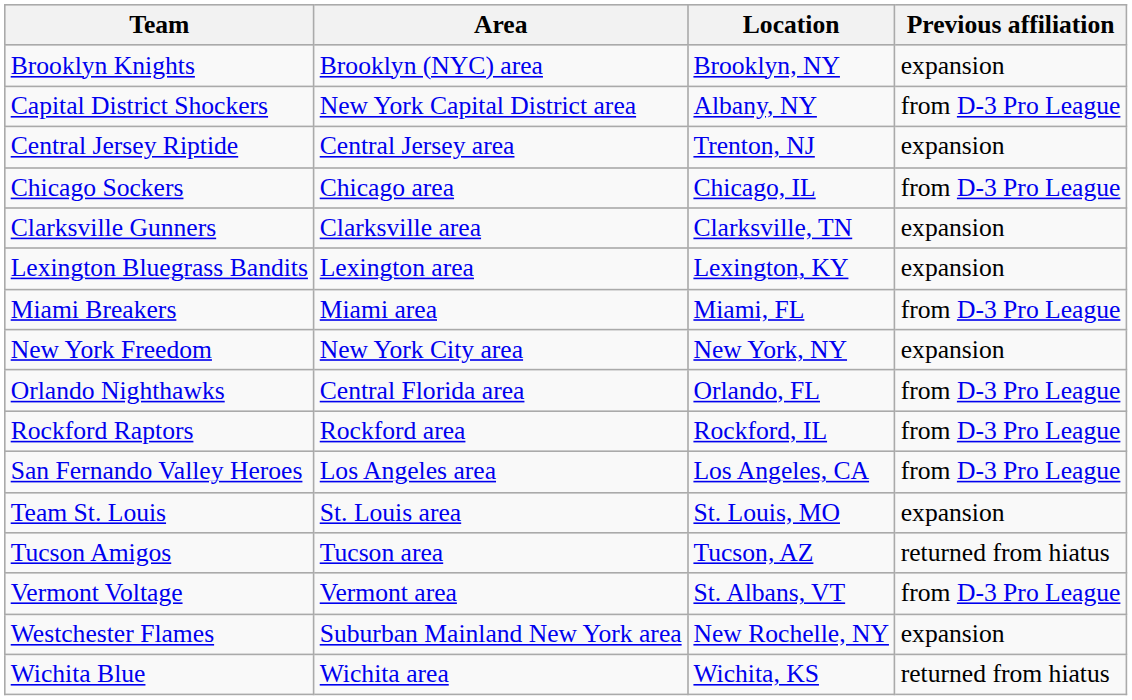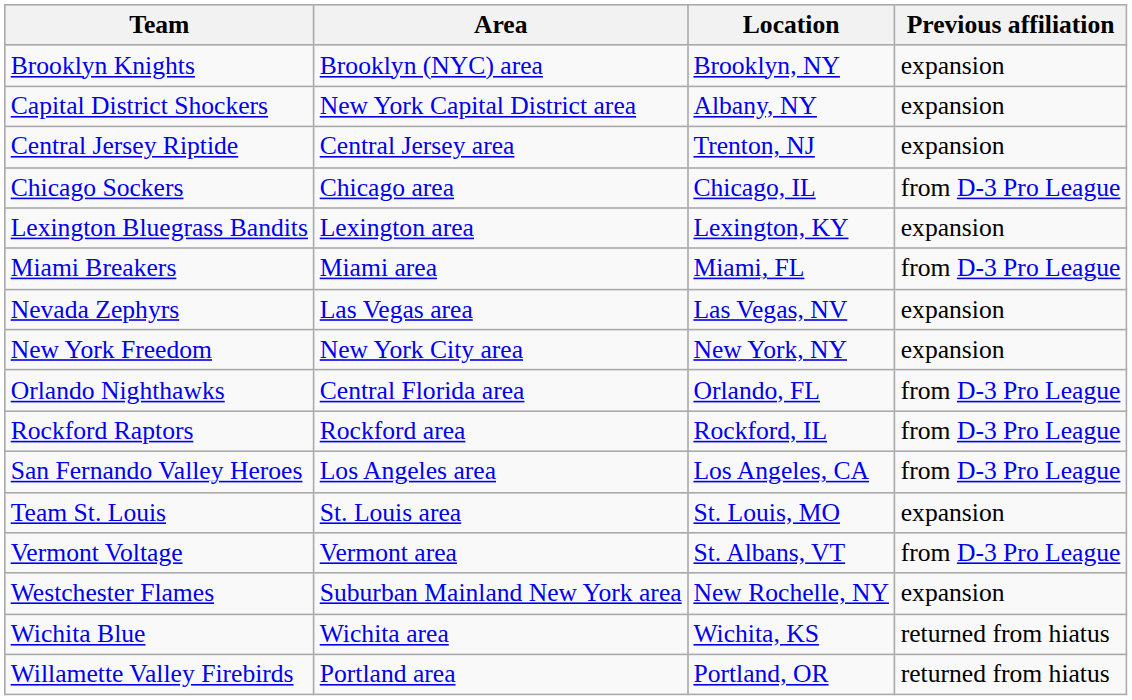Capital District Shockers | Previous affiliation: from D-3 Pro League -> expansion
- row: Clarksville Gunners | Clarksville area | Clarksville, TN | expansion
+ row: Nevada Zephyrs | Las Vegas area | Las Vegas, NV | expansion
- row: Tucson Amigos | Tucson area | Tucson, AZ | returned from hiatus
+ row: Willamette Valley Firebirds | Portland area | Portland, OR | returned from hiatus
